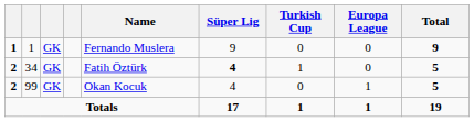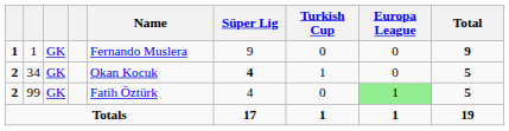34 | Name: Fatih Öztürk -> Okan Kocuk
99 | Name: Okan Kocuk -> Fatih Öztürk
99 | Europa League: no background -> lightgreen background
